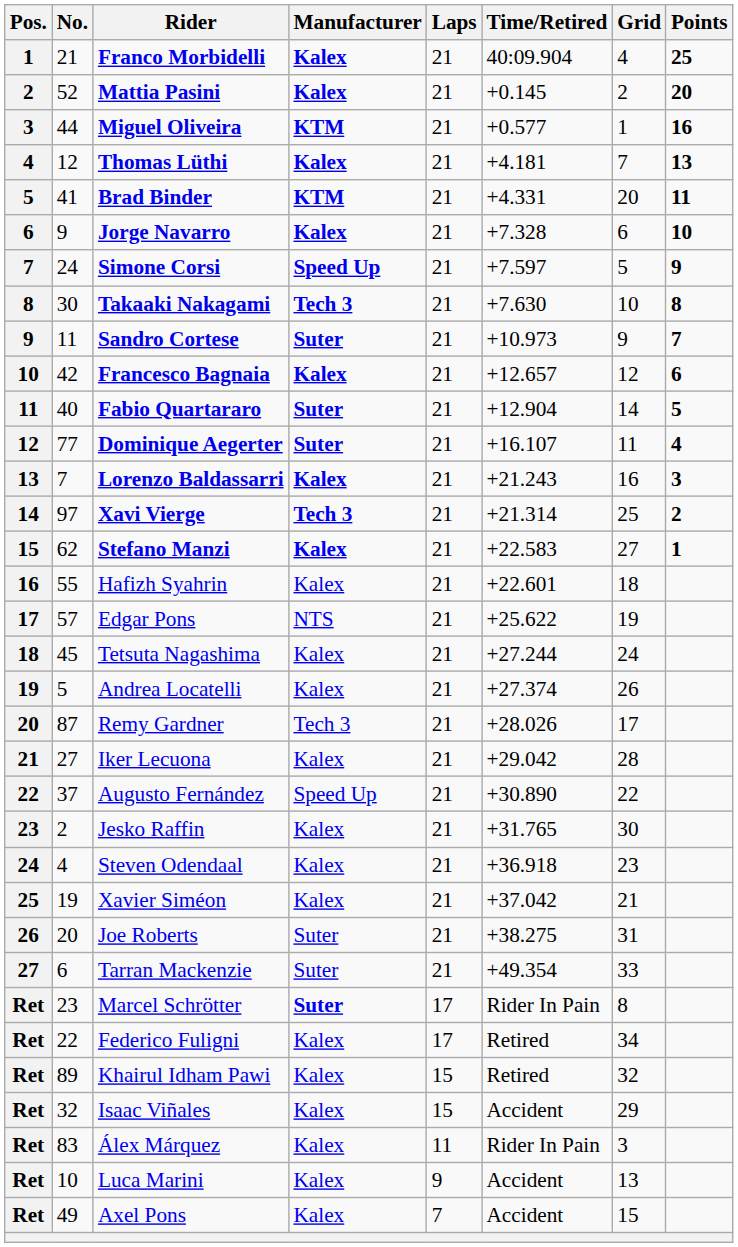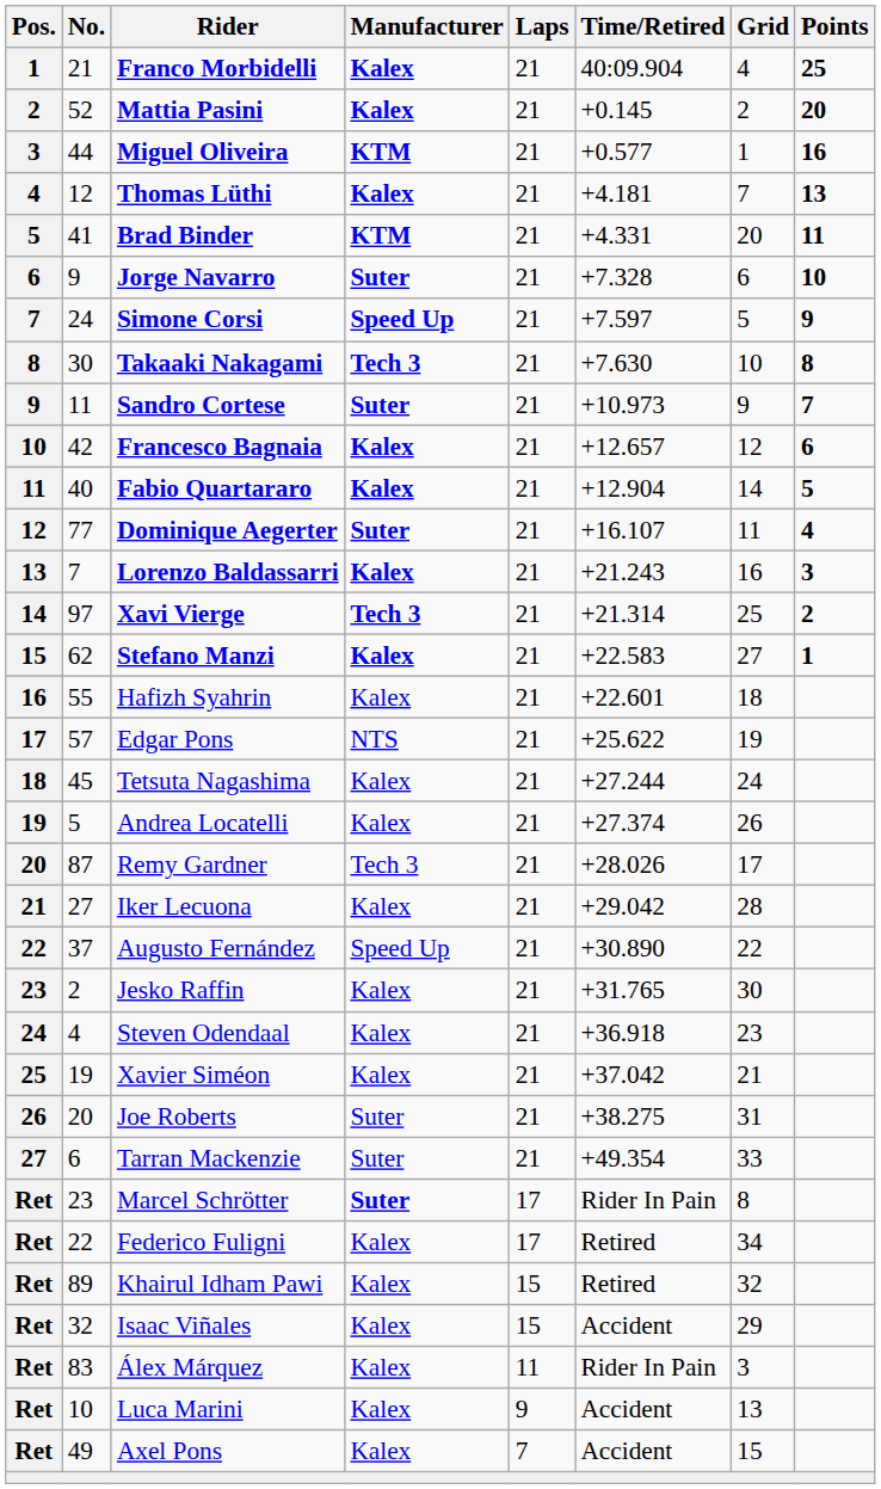Jorge Navarro | Manufacturer: Kalex -> Suter
Fabio Quartararo | Manufacturer: Suter -> Kalex
